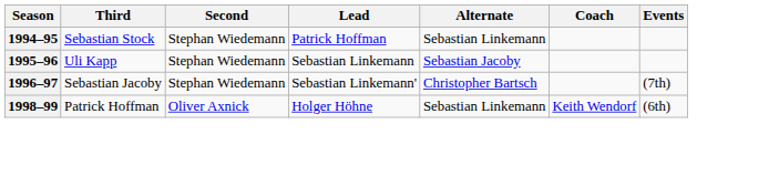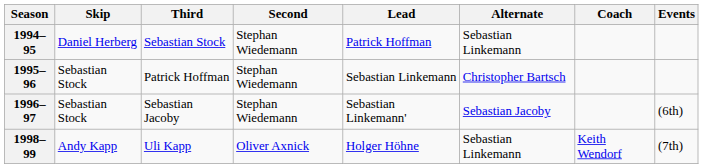+ column: Skip | Daniel Herberg | Sebastian Stock | Sebastian Stock | Andy Kapp
1995–96 | Third: Uli Kapp -> Patrick Hoffman
1995–96 | Alternate: Sebastian Jacoby -> Christopher Bartsch
1996–97 | Alternate: Christopher Bartsch -> Sebastian Jacoby
1996–97 | Events: (7th) -> (6th)
1998–99 | Third: Patrick Hoffman -> Uli Kapp
1998–99 | Events: (6th) -> (7th)
